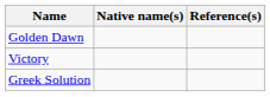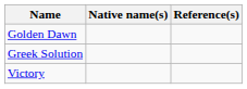rows swapped: Greek Solution <-> Victory
